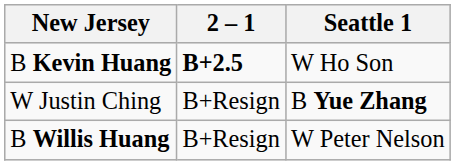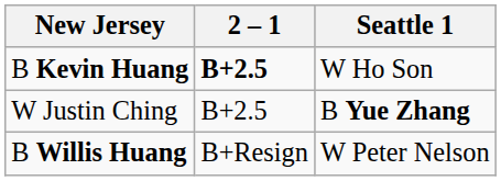W Justin Ching | 2 – 1: B+Resign -> B+2.5
